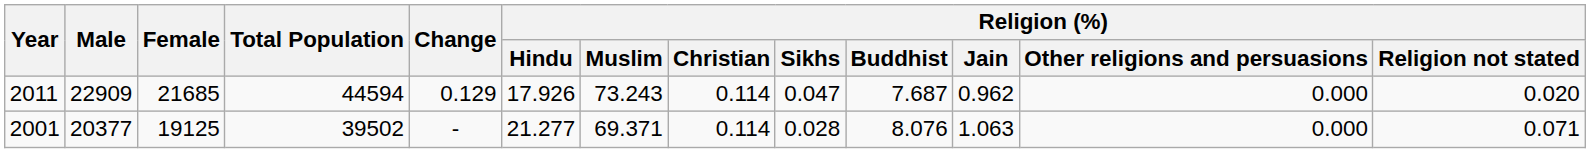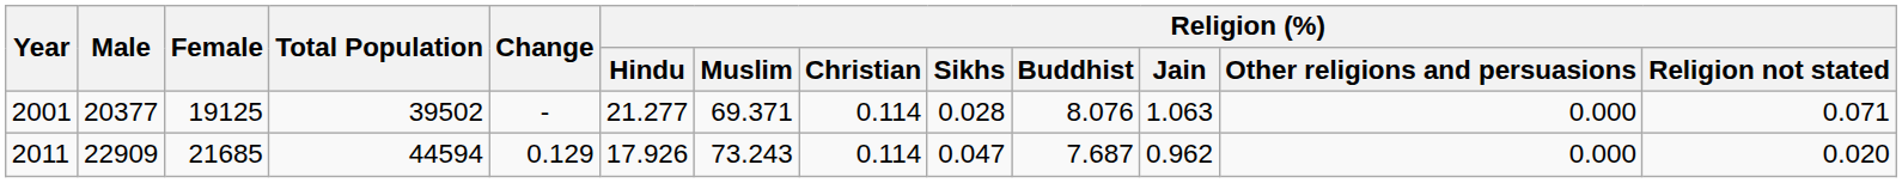rows swapped: 2001 <-> 2011
